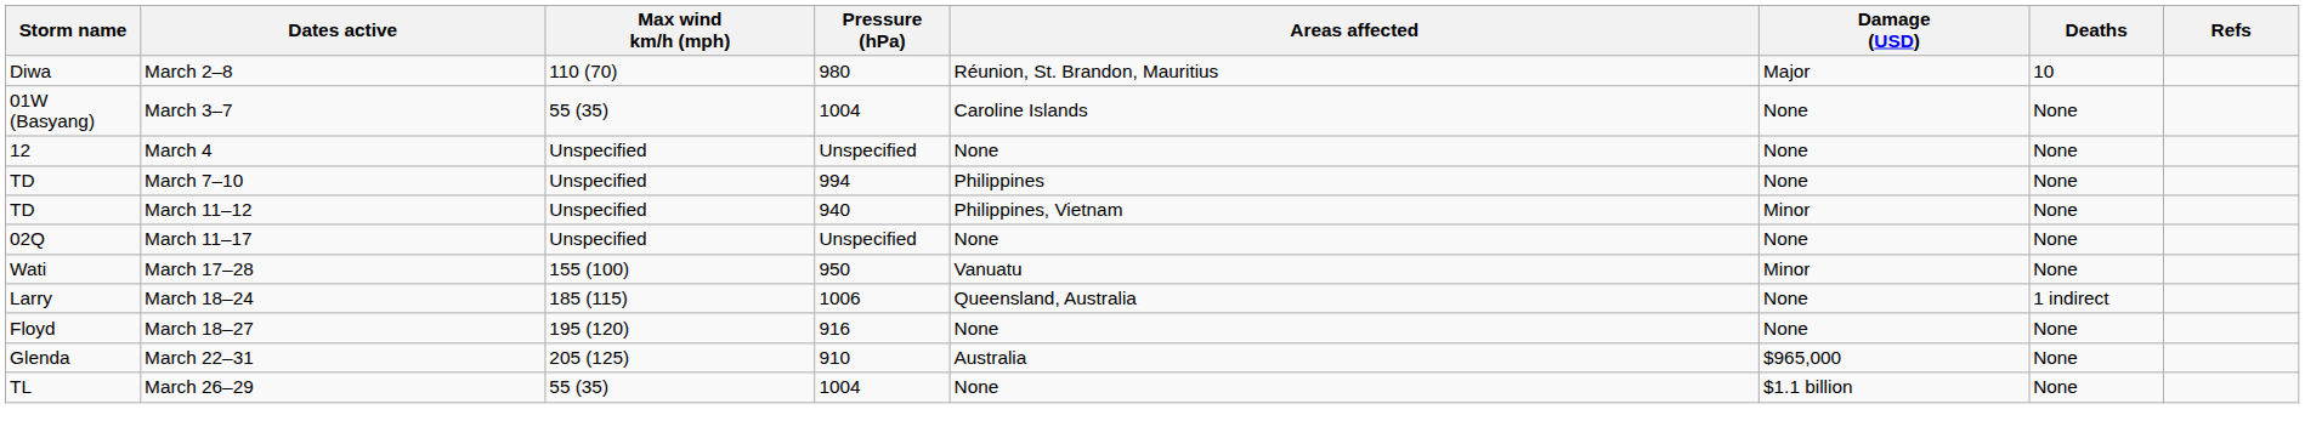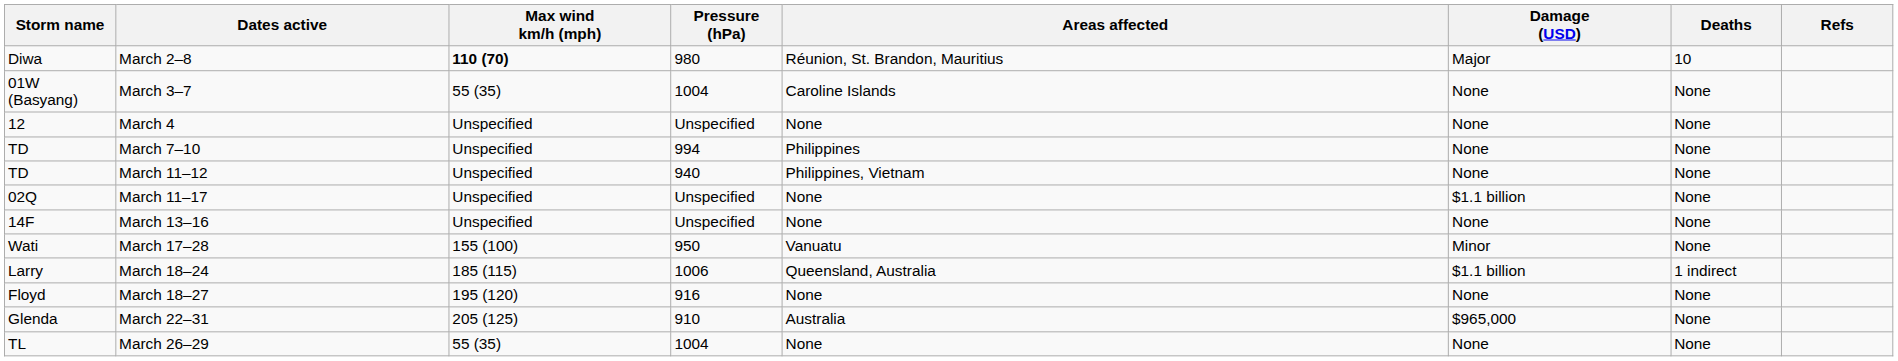March 2–8 | Max wind km/h (mph): normal -> bold
March 11–12 | Damage (USD): Minor -> None
March 11–17 | Damage (USD): None -> $1.1 billion
+ row: 14F | March 13–16 | Unspecified | Unspecified | None | None | None
March 18–24 | Damage (USD): None -> $1.1 billion
March 26–29 | Damage (USD): $1.1 billion -> None
